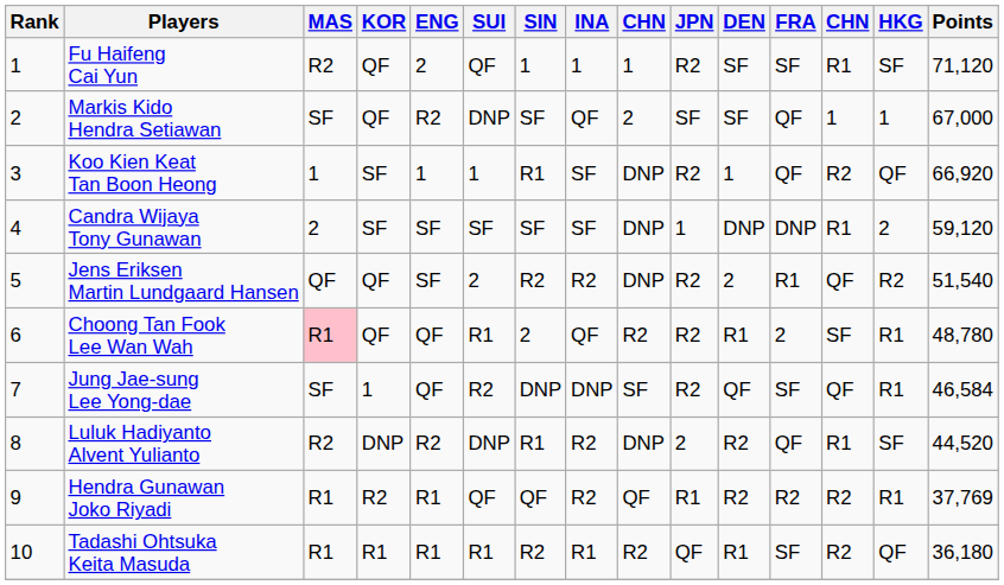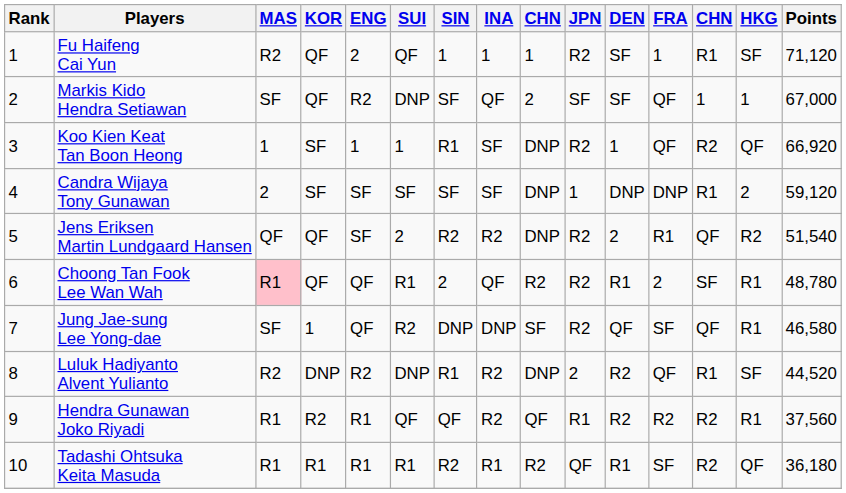Fu Haifeng Cai Yun | FRA: SF -> 1
Jung Jae-sung Lee Yong-dae | Points: 46,584 -> 46,580
Hendra Gunawan Joko Riyadi | Points: 37,769 -> 37,560
